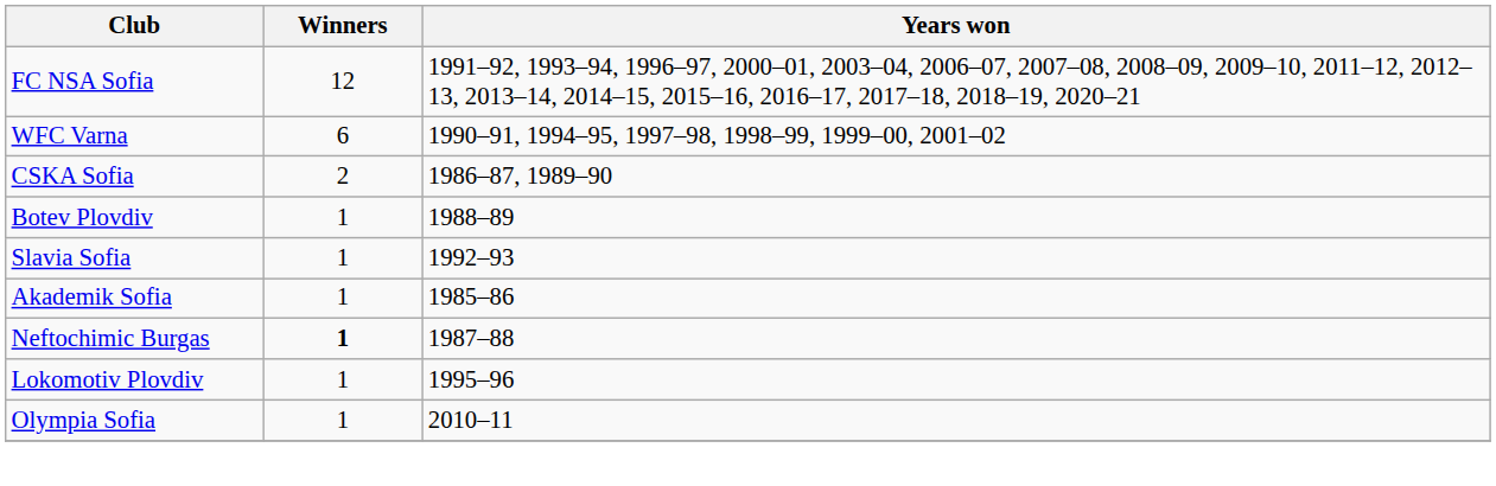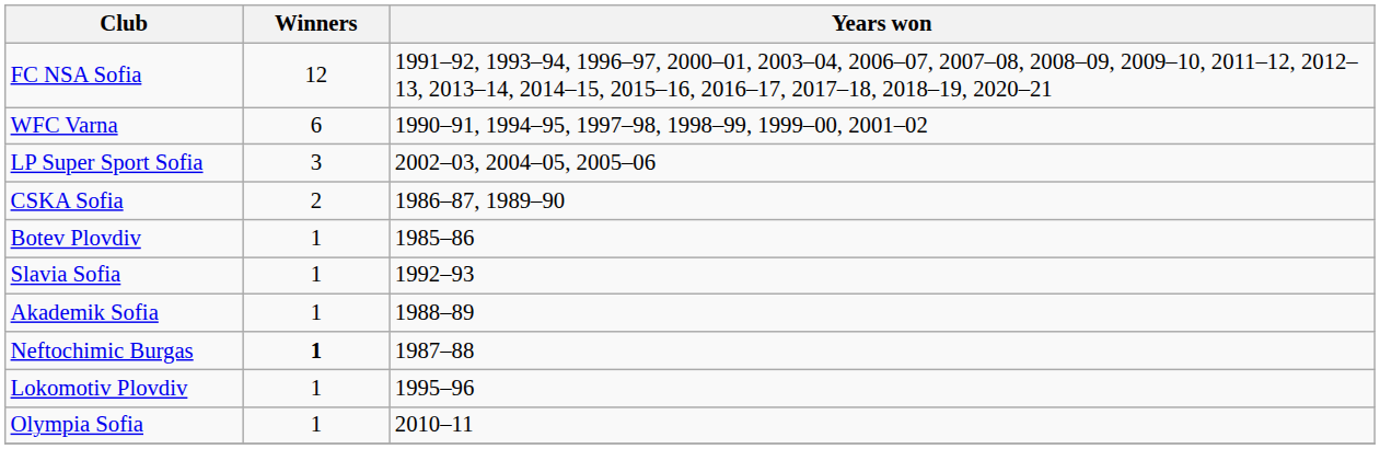+ row: LP Super Sport Sofia | 3 | 2002–03, 2004–05, 2005–06
Botev Plovdiv | Years won: 1988–89 -> 1985–86
Akademik Sofia | Years won: 1985–86 -> 1988–89
